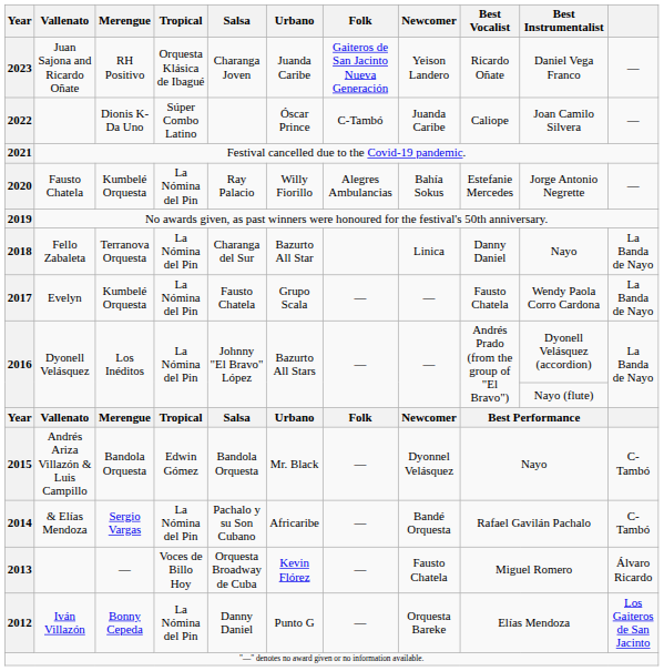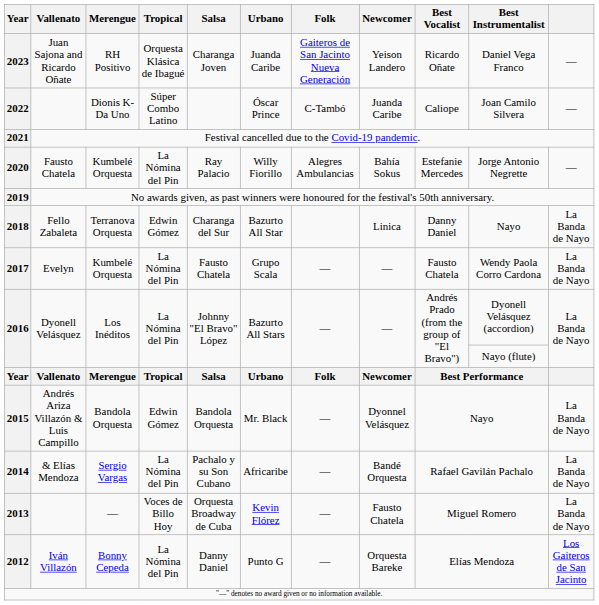2018 | Tropical: La Nómina del Pin -> Edwin Gómez
2015 | column 11: C-Tambó -> La Banda de Nayo
2014 | column 11: C-Tambó -> La Banda de Nayo
2013 | column 11: Álvaro Ricardo -> La Banda de Nayo
